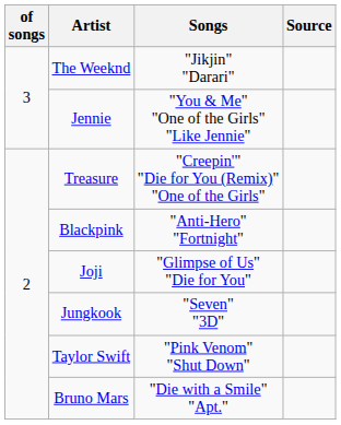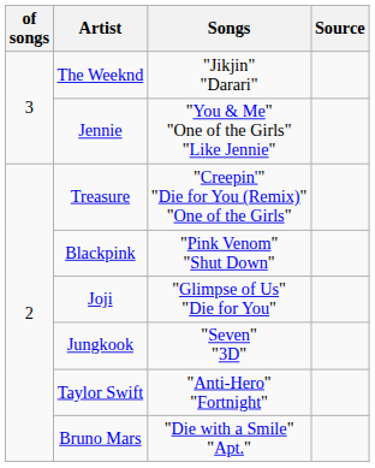Blackpink | Songs: "Anti-Hero" "Fortnight" -> "Pink Venom" "Shut Down"
Taylor Swift | Songs: "Pink Venom" "Shut Down" -> "Anti-Hero" "Fortnight"
